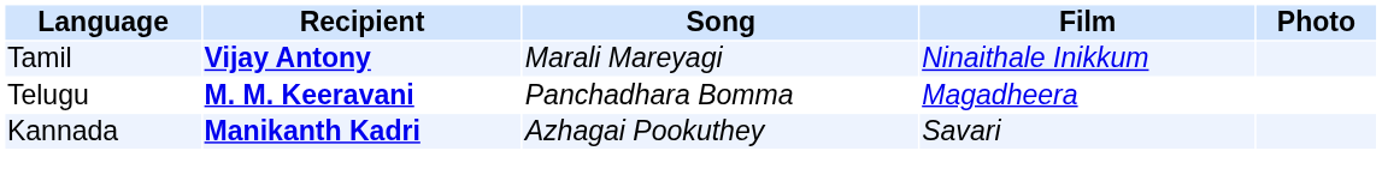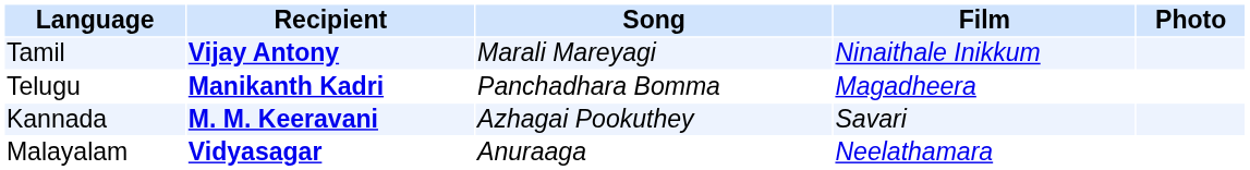Telugu | Recipient: M. M. Keeravani -> Manikanth Kadri
Kannada | Recipient: Manikanth Kadri -> M. M. Keeravani
+ row: Malayalam | Vidyasagar | Anuraaga | Neelathamara
